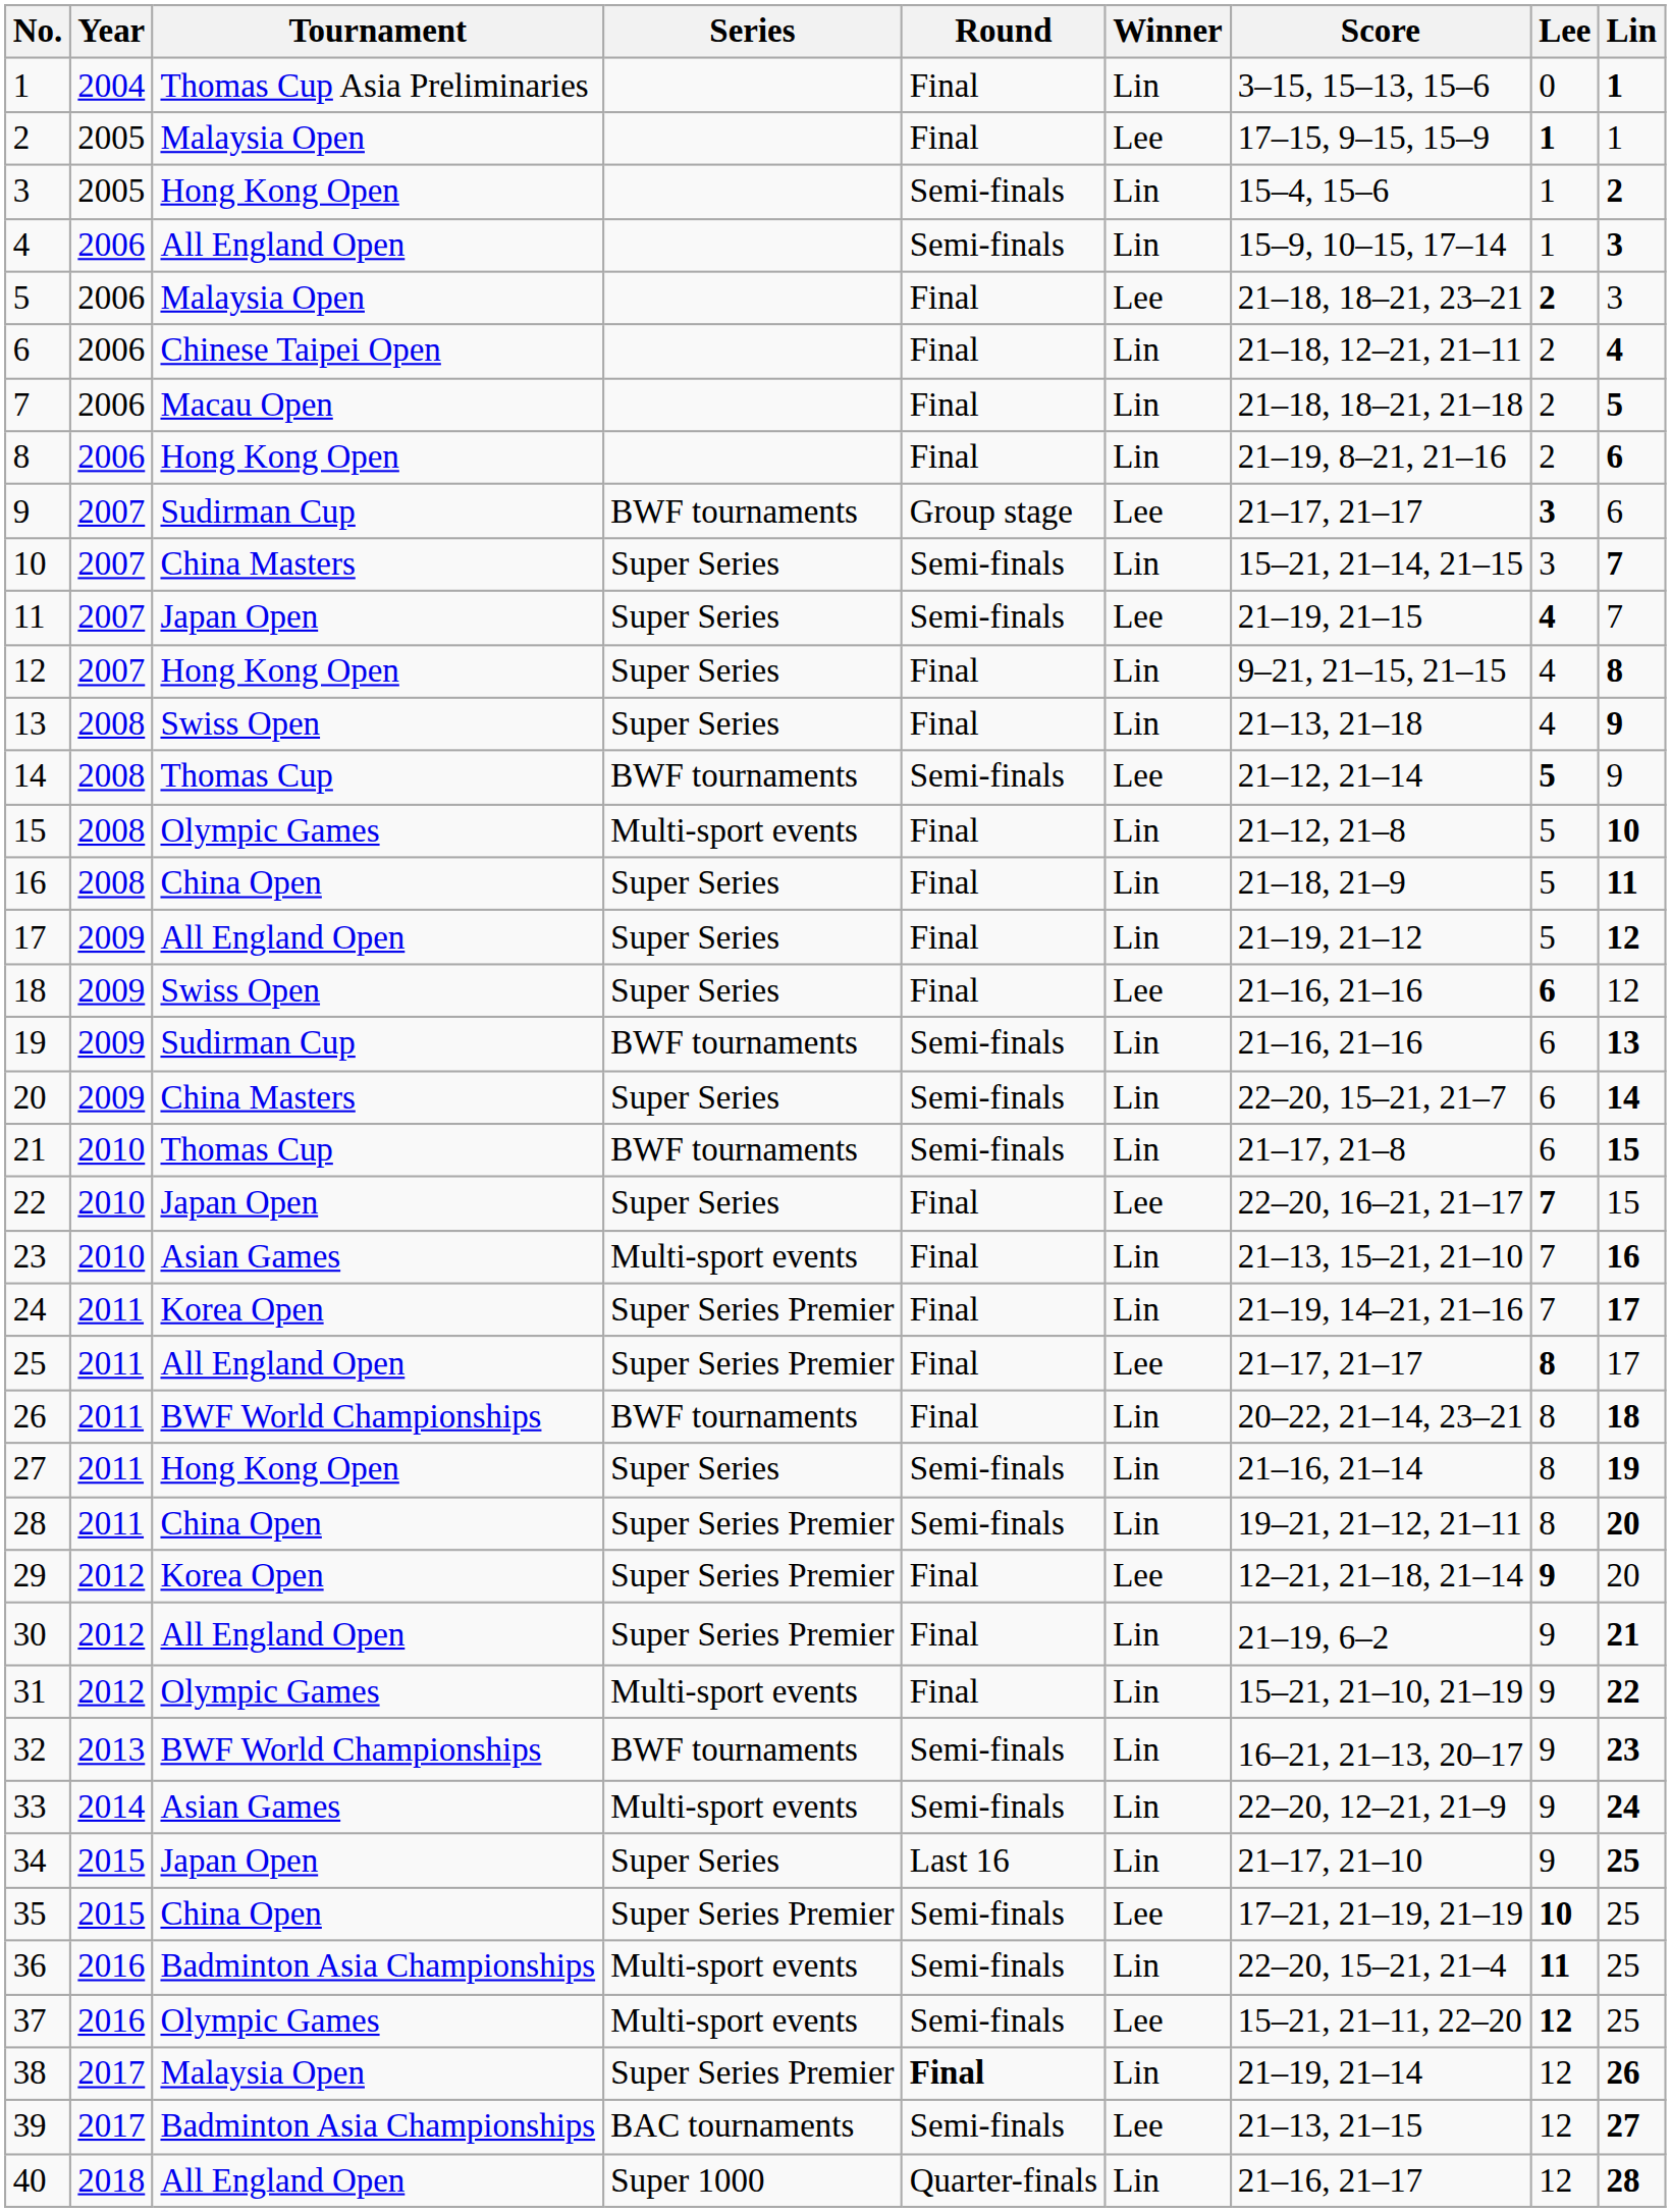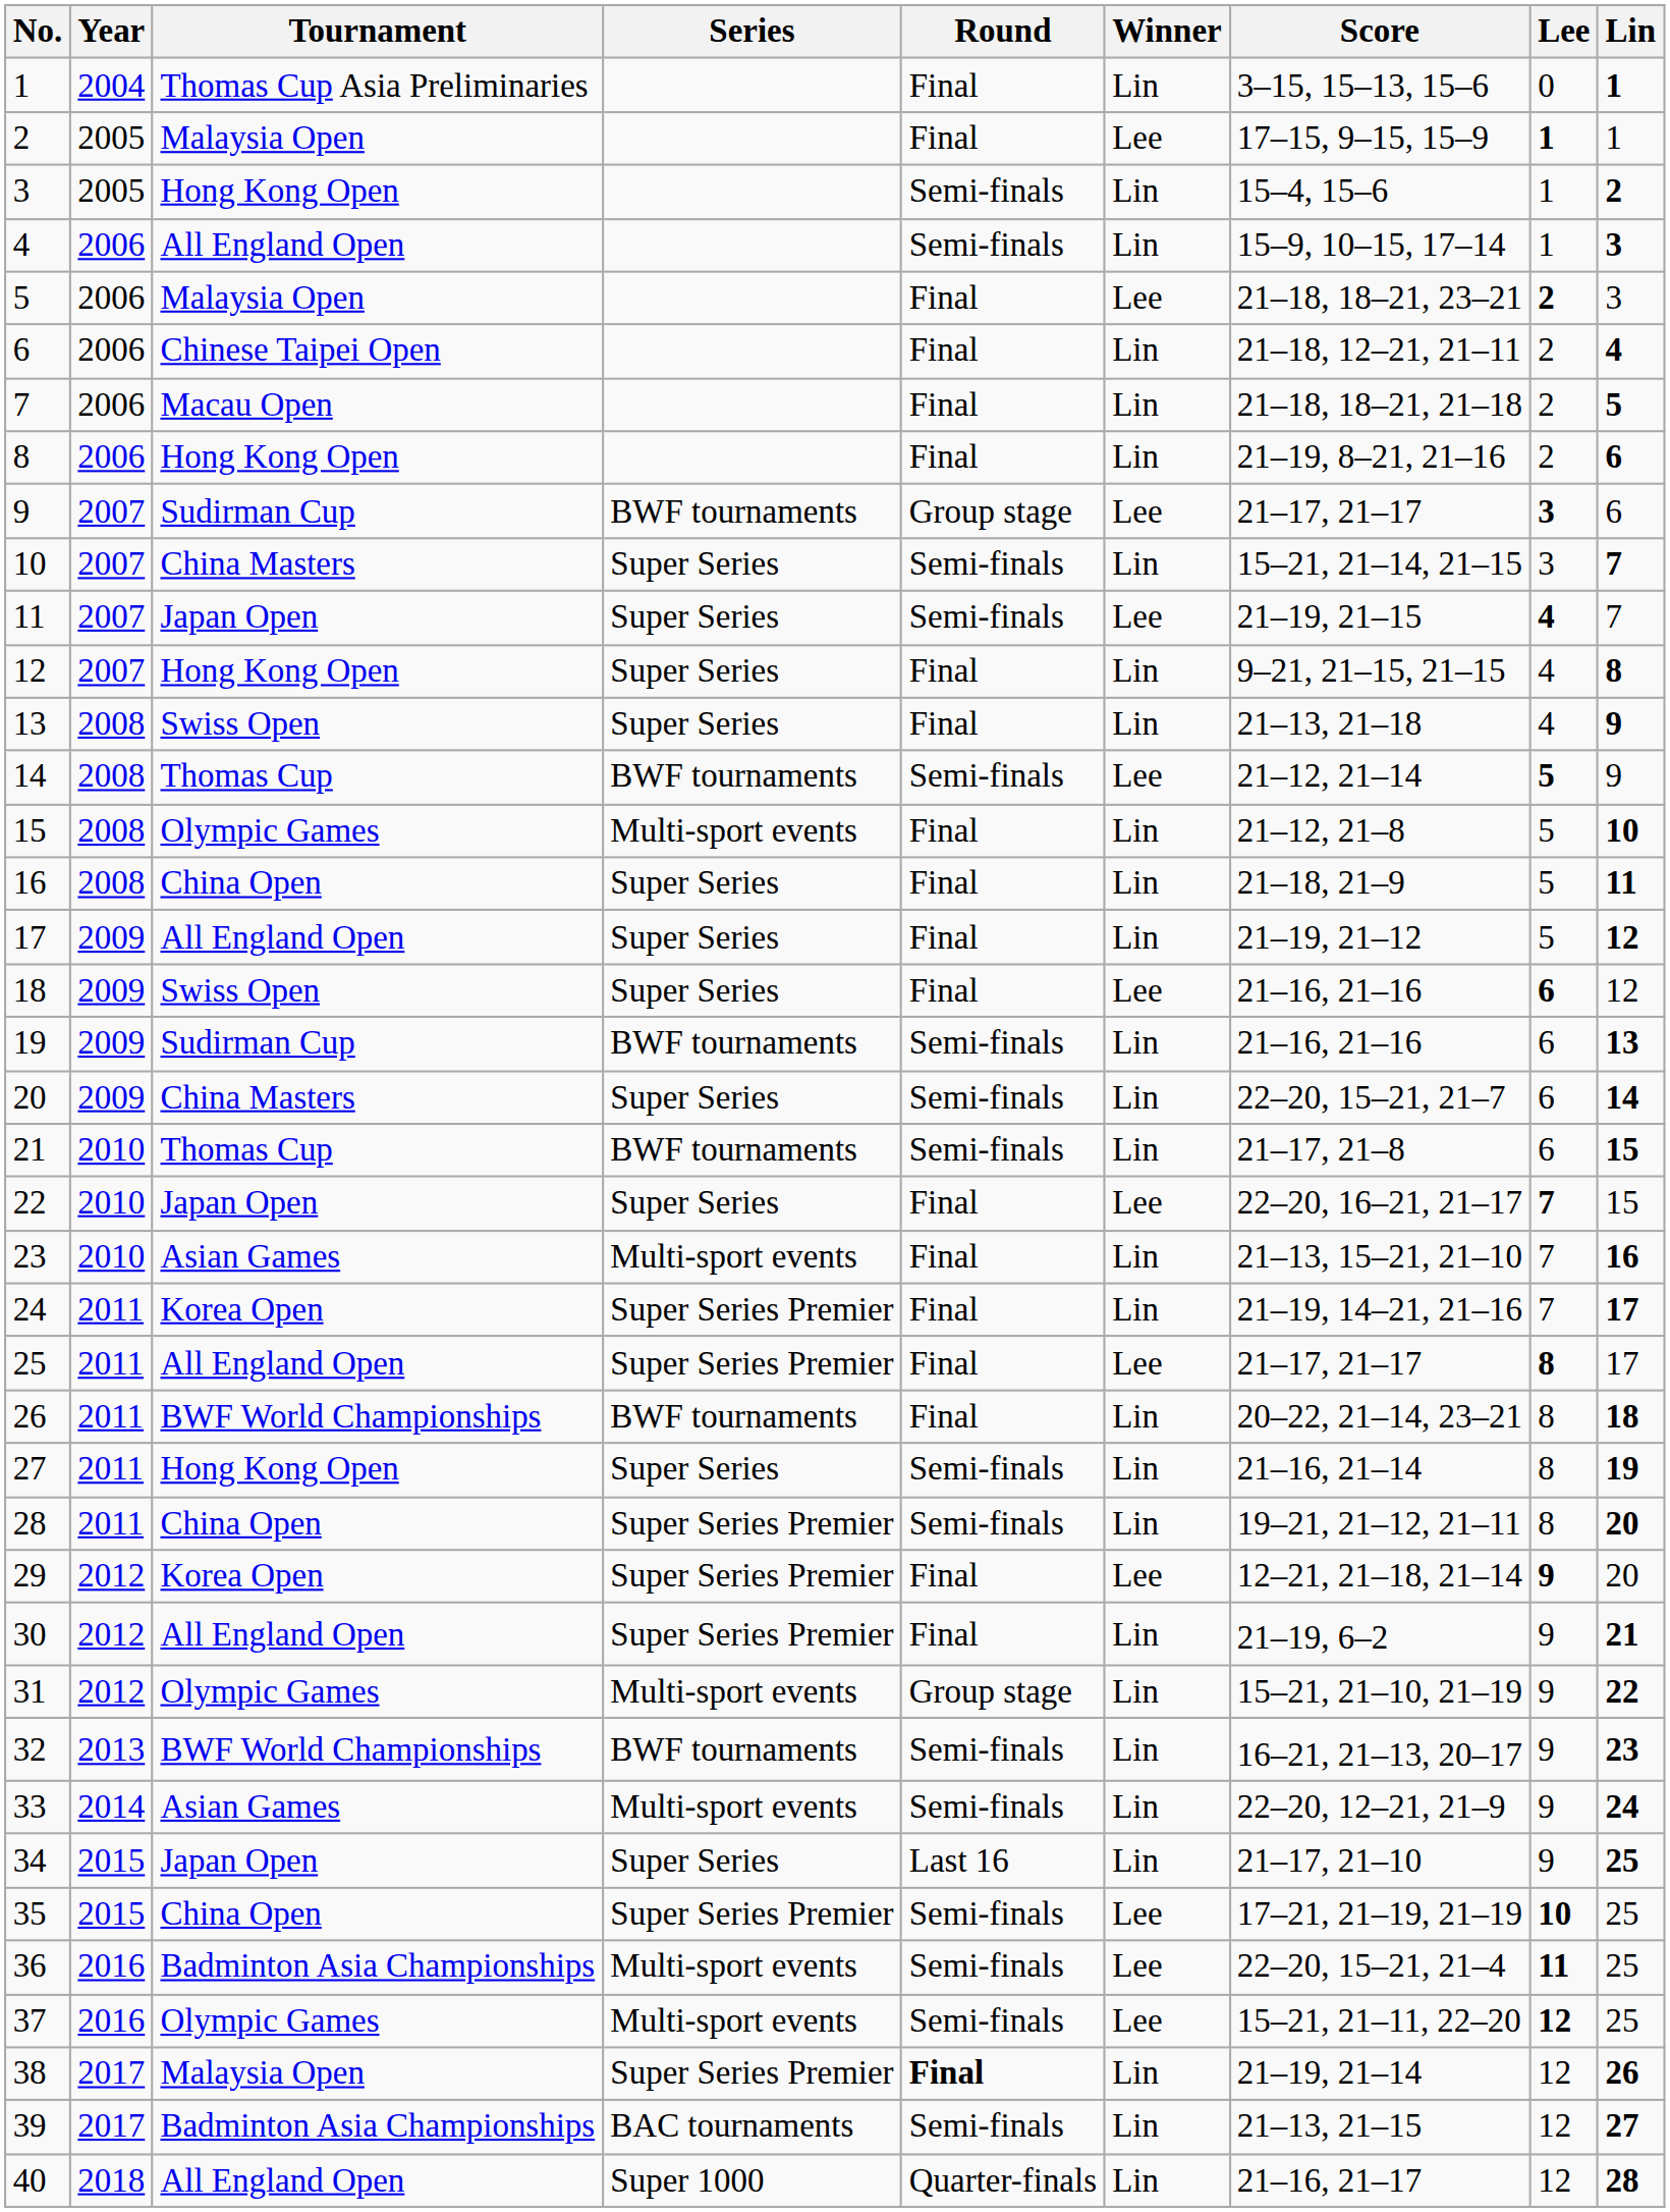31 | Round: Final -> Group stage
36 | Winner: Lin -> Lee
39 | Winner: Lee -> Lin
